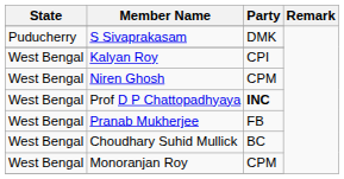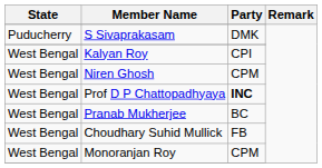Pranab Mukherjee | Party: FB -> BC
Choudhary Suhid Mullick | Party: BC -> FB
